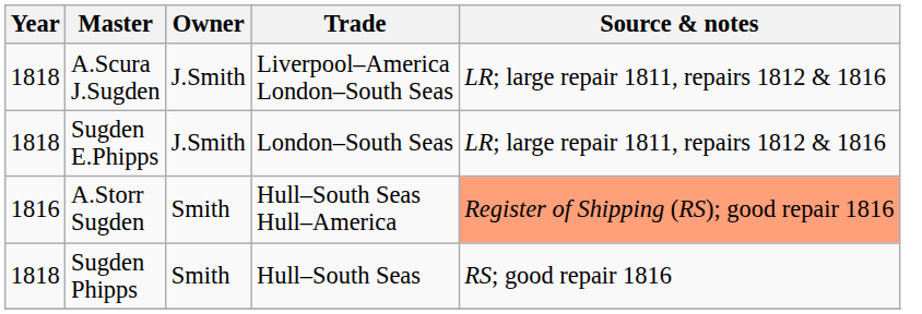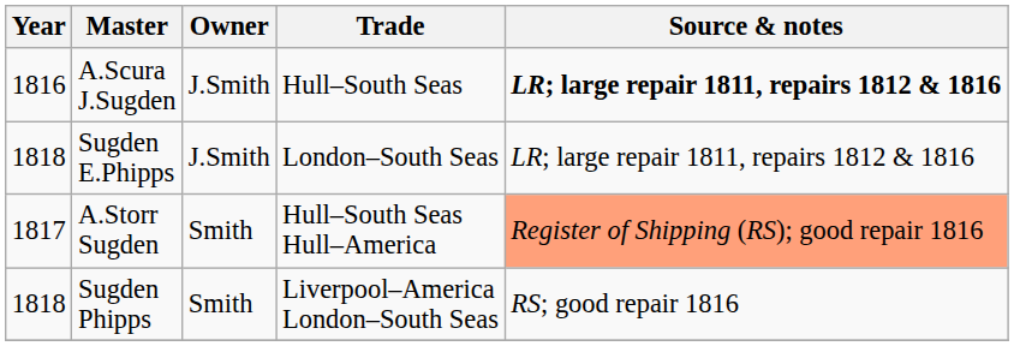A.Scura J.Sugden | Year: 1818 -> 1816
A.Scura J.Sugden | Trade: Liverpool–America London–South Seas -> Hull–South Seas
A.Scura J.Sugden | Source & notes: normal -> bold
A.Storr Sugden | Year: 1816 -> 1817
Sugden Phipps | Trade: Hull–South Seas -> Liverpool–America London–South Seas
